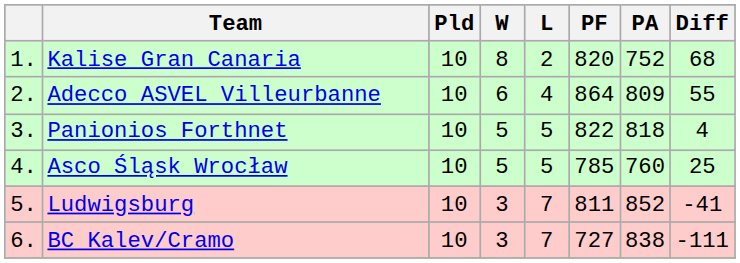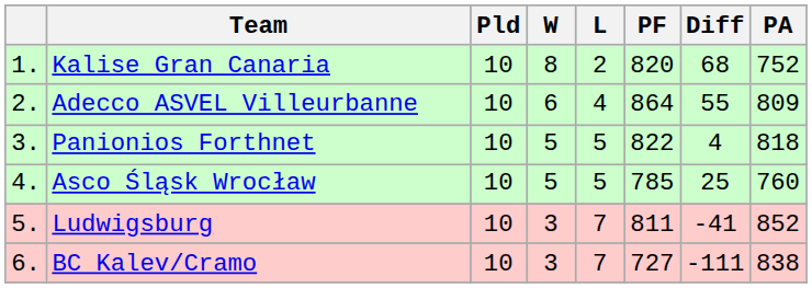columns swapped: PA <-> Diff
